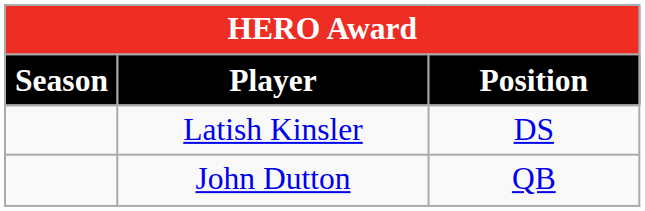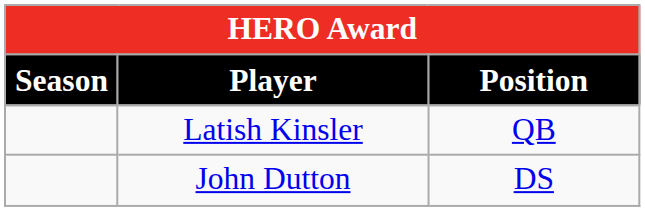Latish Kinsler | Position: DS -> QB
John Dutton | Position: QB -> DS
